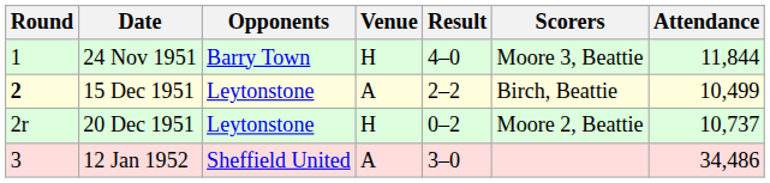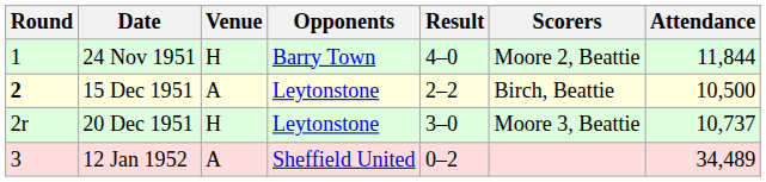columns swapped: Opponents <-> Venue
24 Nov 1951 | Scorers: Moore 3, Beattie -> Moore 2, Beattie
15 Dec 1951 | Attendance: 10,499 -> 10,500
20 Dec 1951 | Result: 0–2 -> 3–0
20 Dec 1951 | Scorers: Moore 2, Beattie -> Moore 3, Beattie
12 Jan 1952 | Result: 3–0 -> 0–2
12 Jan 1952 | Attendance: 34,486 -> 34,489
